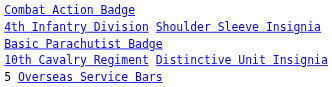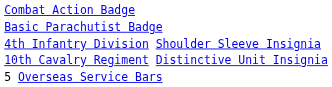rows swapped: Basic Parachutist Badge <-> 4th Infantry Division Shoulder Sleeve Insignia
